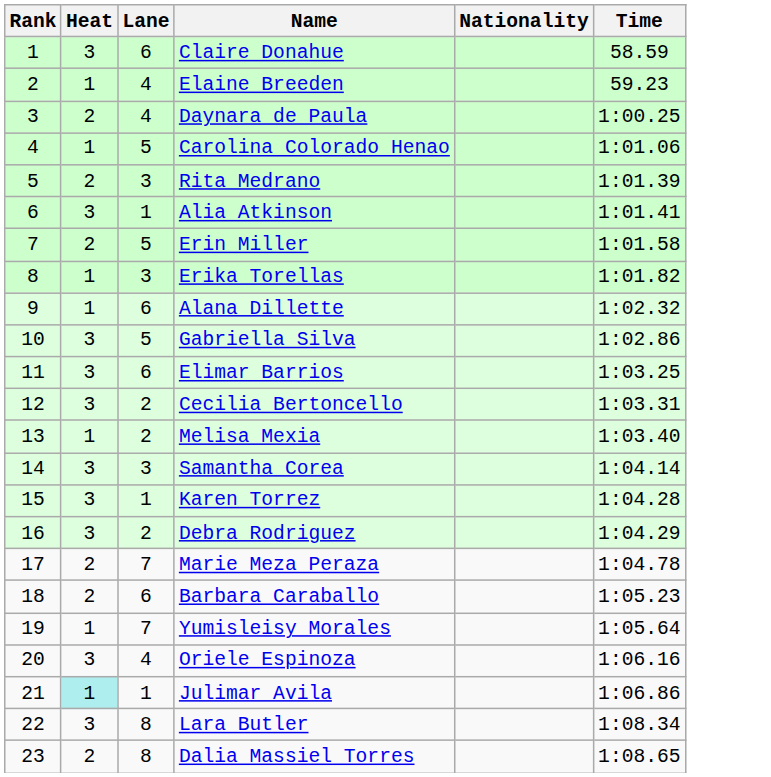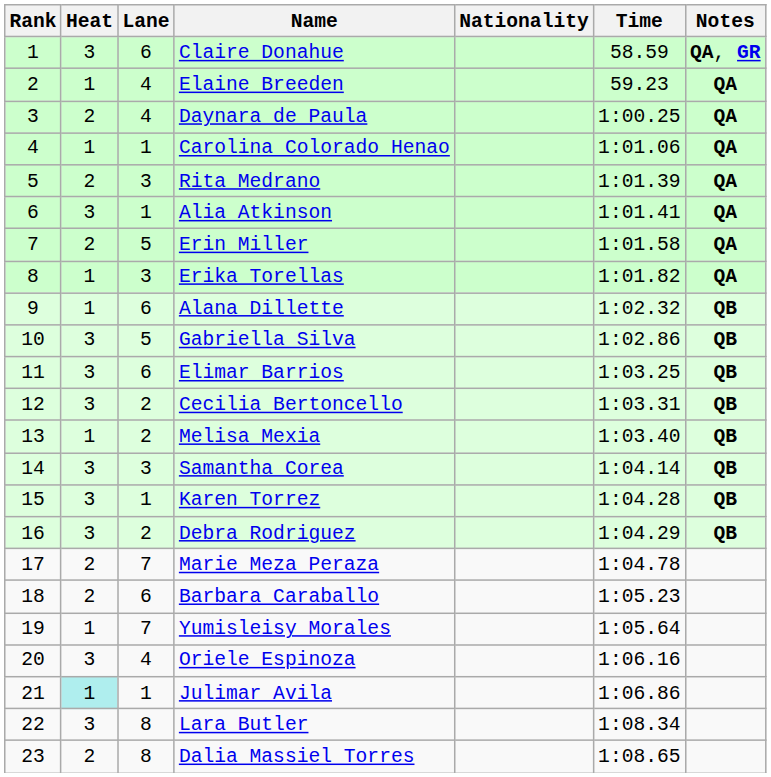+ column: Notes | QA, GR | QA | QA | QA | QA | QA | QA | QA | QB | QB | QB | QB | QB | QB | QB | QB
Carolina Colorado Henao | Lane: 5 -> 1
